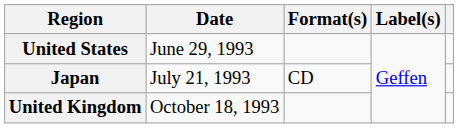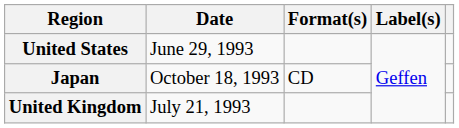Japan | Date: July 21, 1993 -> October 18, 1993
United Kingdom | Date: October 18, 1993 -> July 21, 1993
